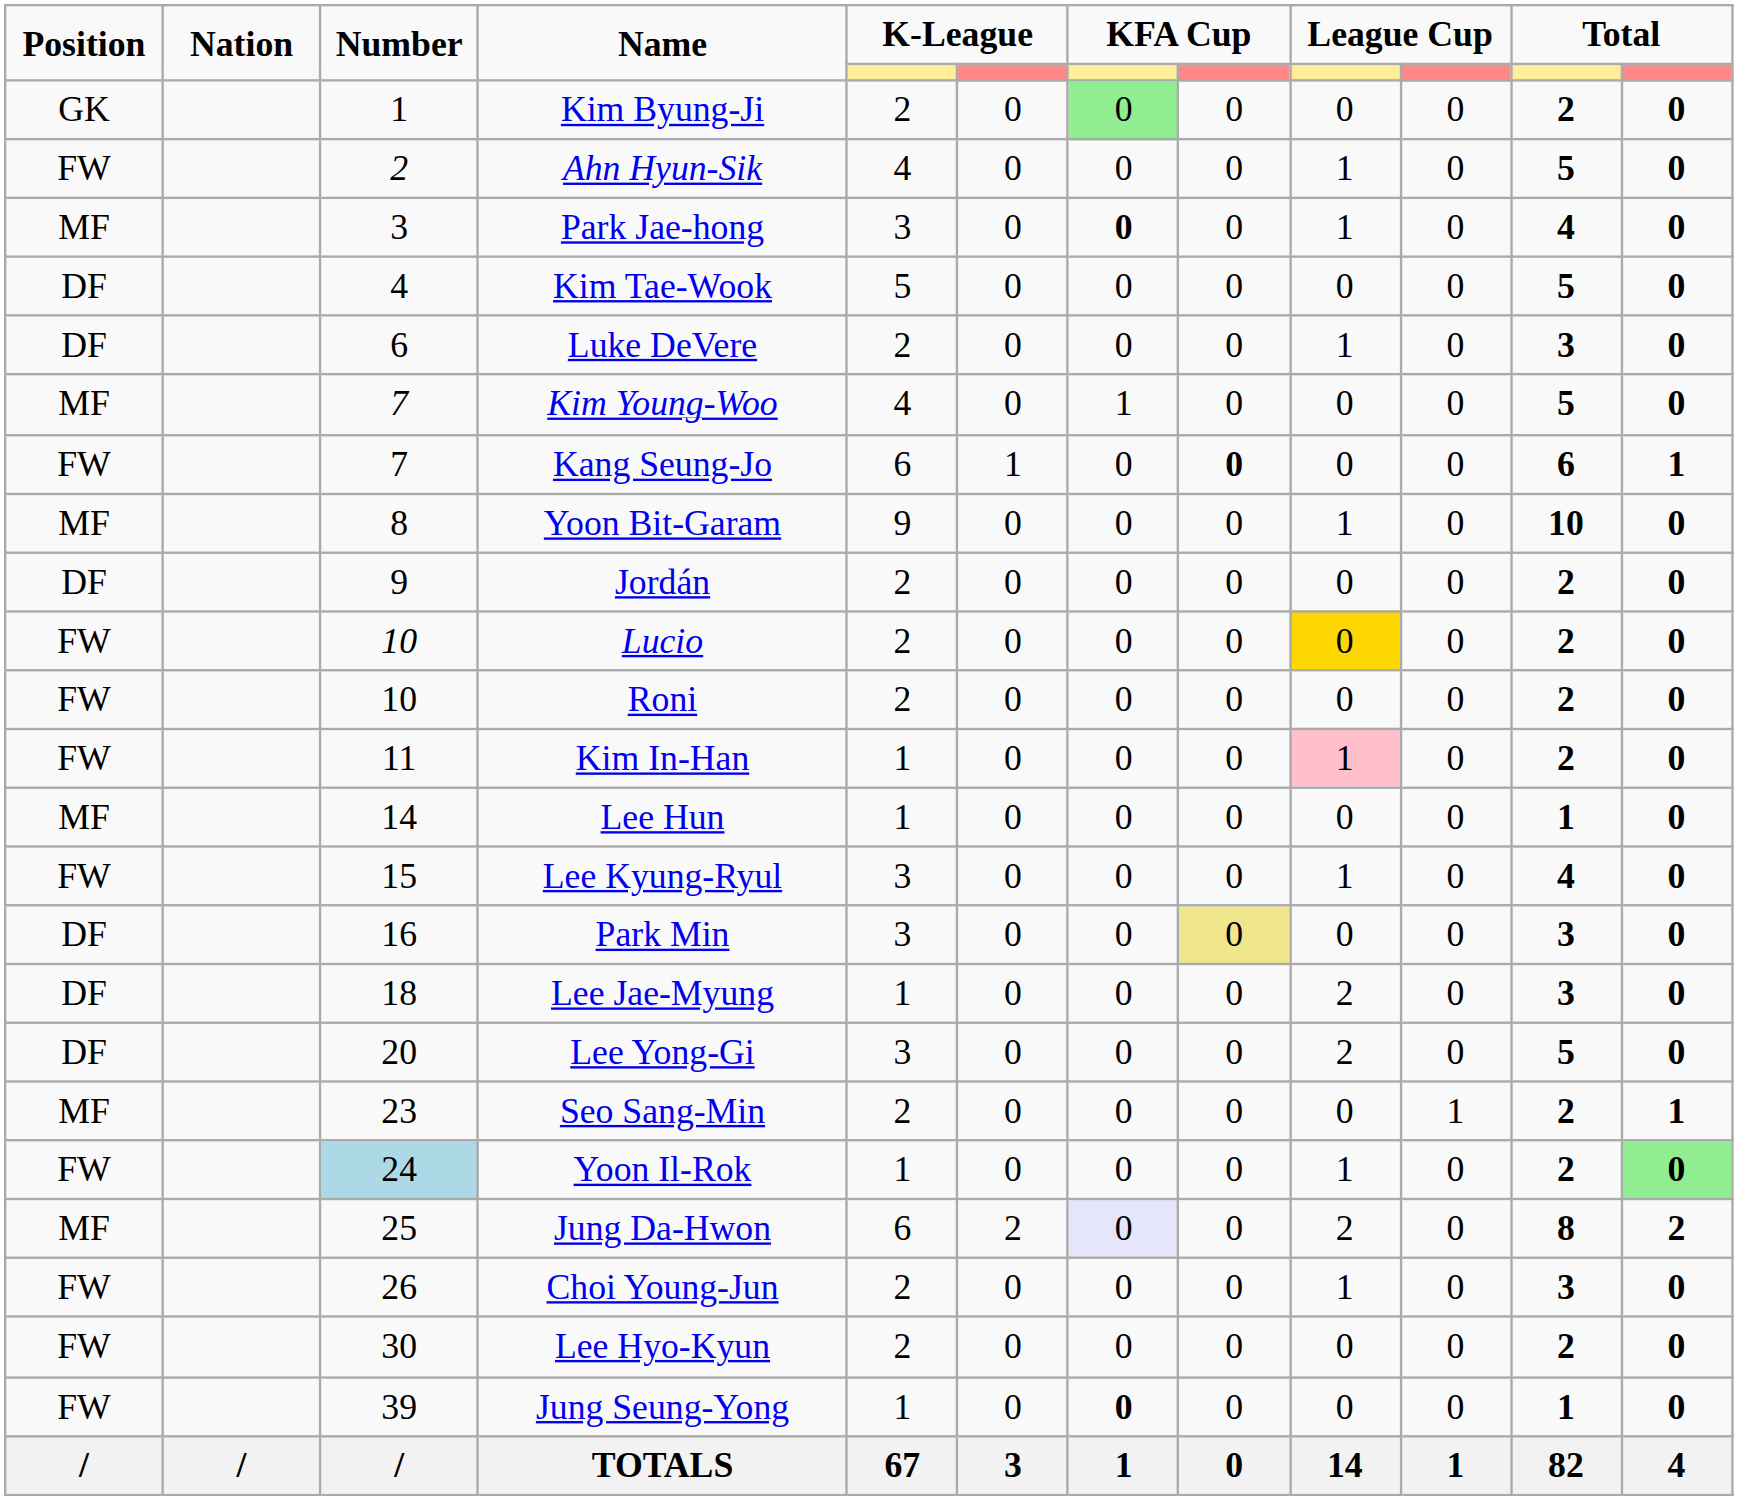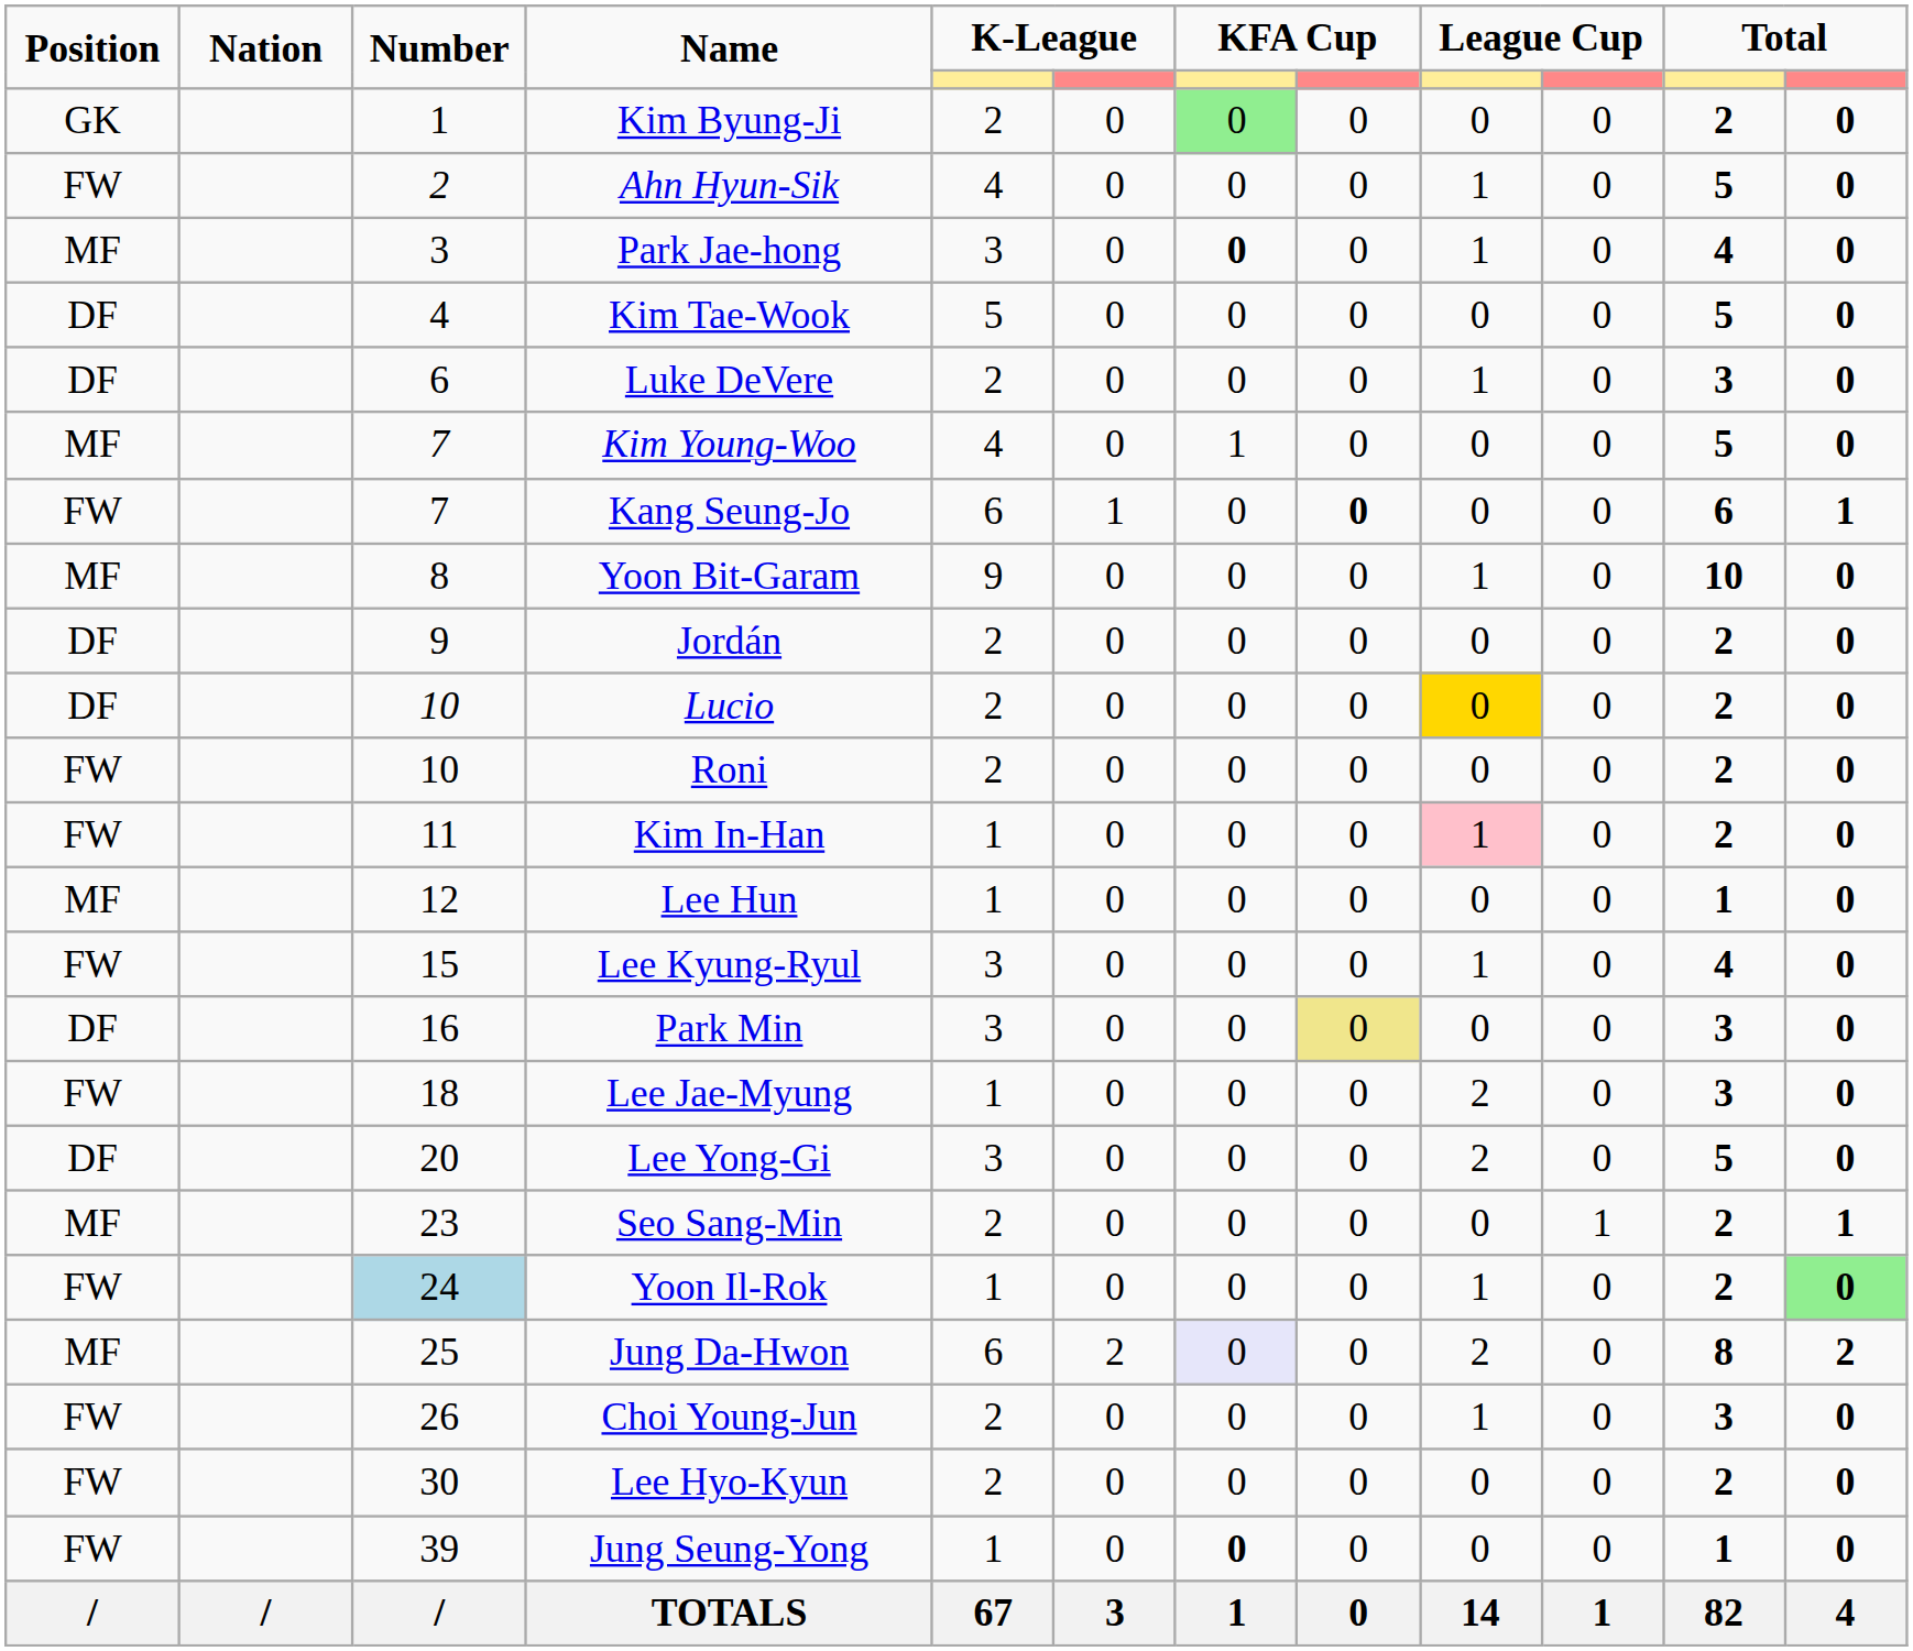Lucio | Position: FW -> DF
Lee Hun | Number: 14 -> 12
Lee Jae-Myung | Position: DF -> FW
